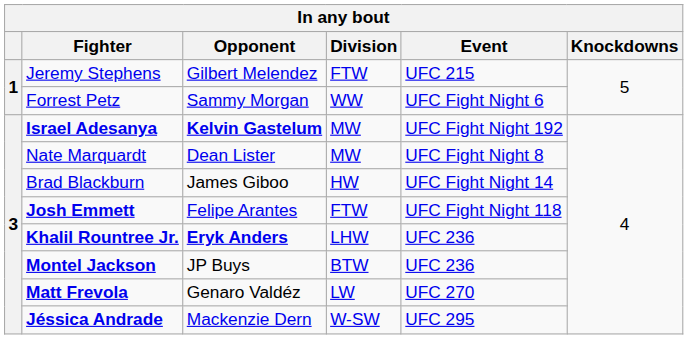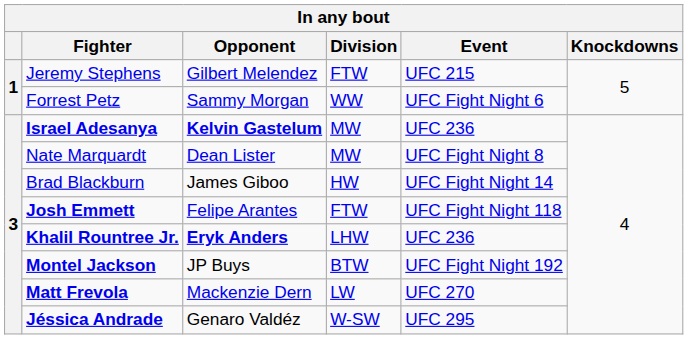Israel Adesanya | Event: UFC Fight Night 192 -> UFC 236
Montel Jackson | Event: UFC 236 -> UFC Fight Night 192
Matt Frevola | Opponent: Genaro Valdéz -> Mackenzie Dern
Jéssica Andrade | Opponent: Mackenzie Dern -> Genaro Valdéz
